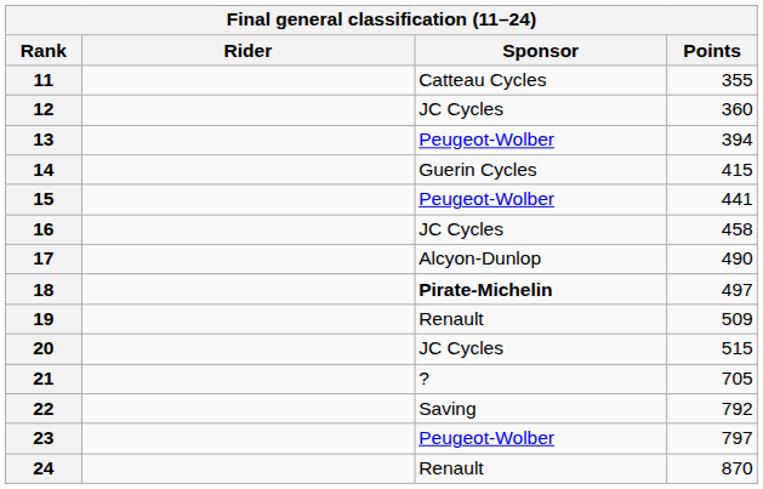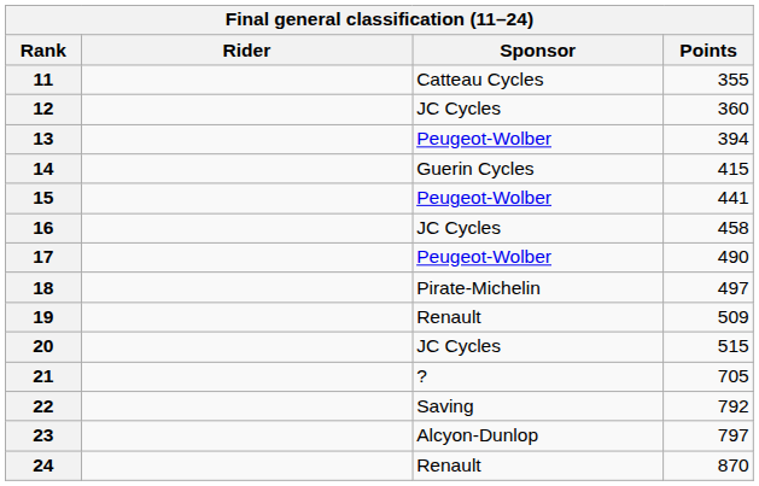17 | Sponsor: Alcyon-Dunlop -> Peugeot-Wolber
18 | Sponsor: bold -> normal
23 | Sponsor: Peugeot-Wolber -> Alcyon-Dunlop
